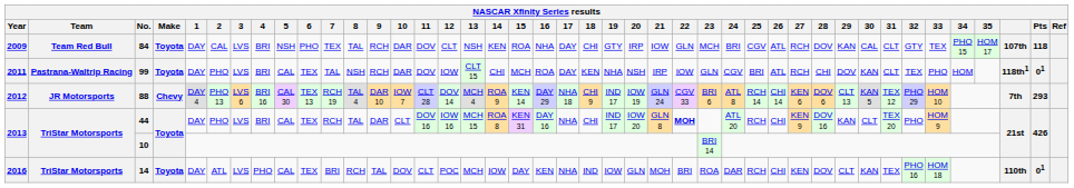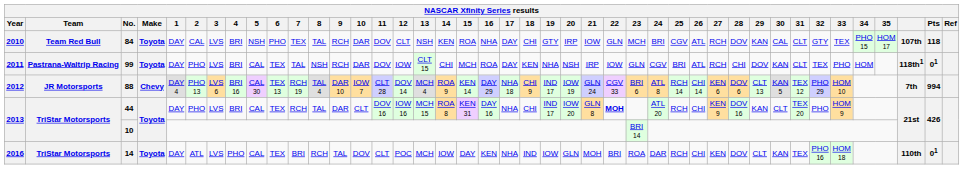84 | Year: 2009 -> 2010
88 | Pts: 293 -> 994
